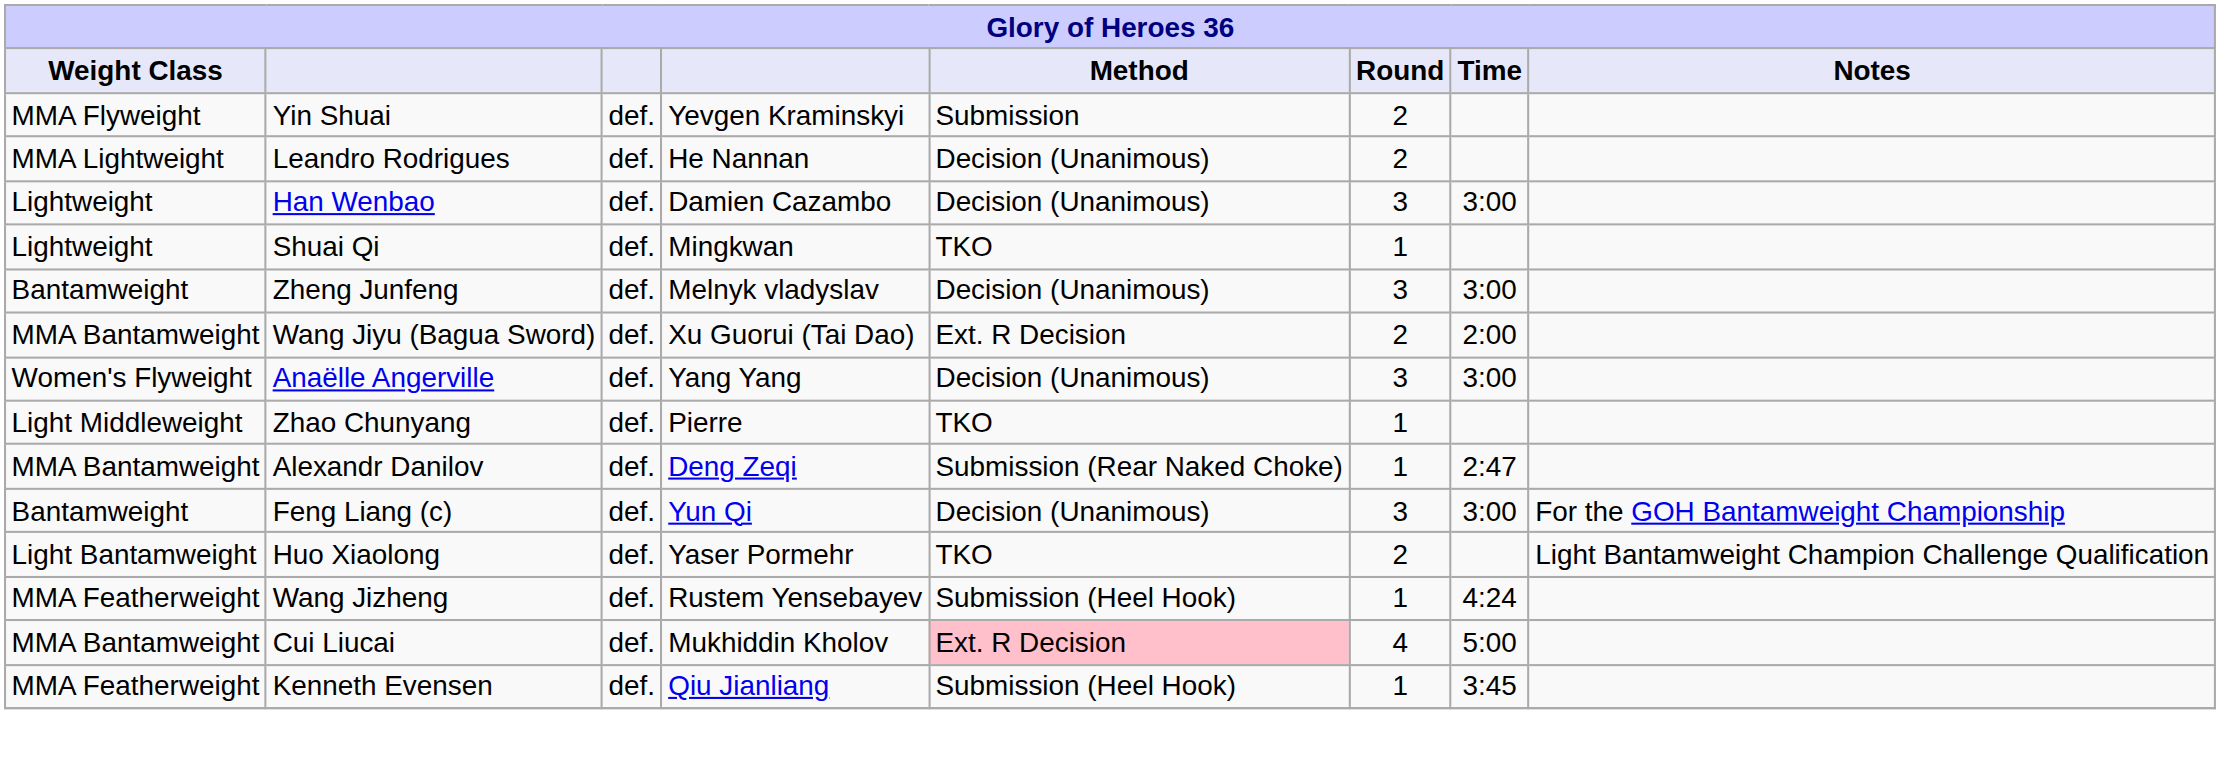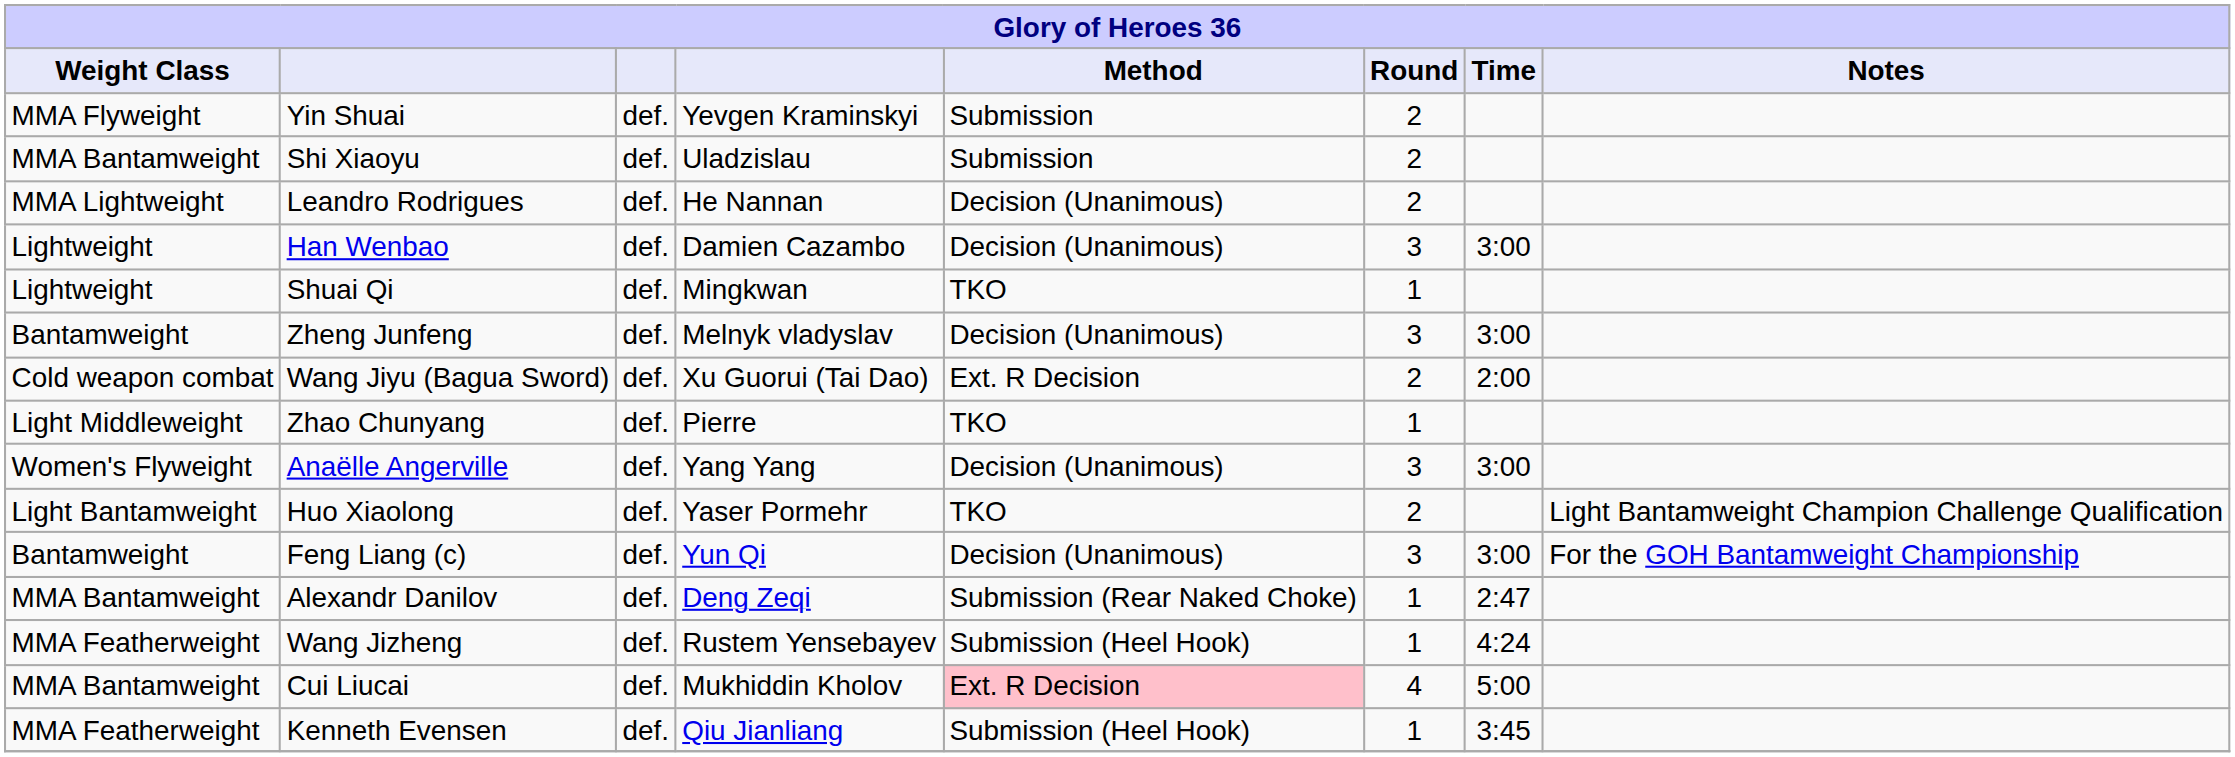+ row: MMA Bantamweight | Shi Xiaoyu | def. | Uladzislau | Submission | 2
Wang Jiyu (Bagua Sword) | Weight Class: MMA Bantamweight -> Cold weapon combat
rows swapped: Anaëlle Angerville <-> Zhao Chunyang
rows swapped: Huo Xiaolong <-> Alexandr Danilov
